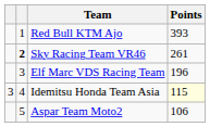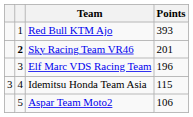Sky Racing Team VR46 | Points: 261 -> 201
Idemitsu Honda Team Asia | Points: lightyellow background -> no background
